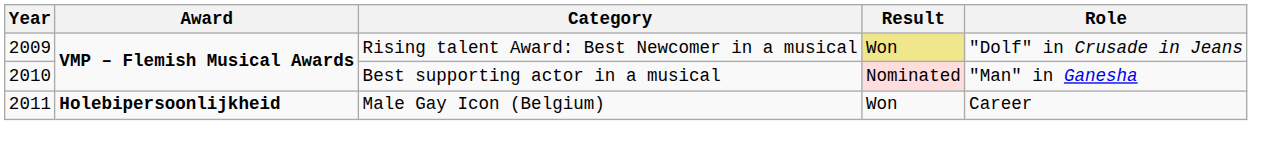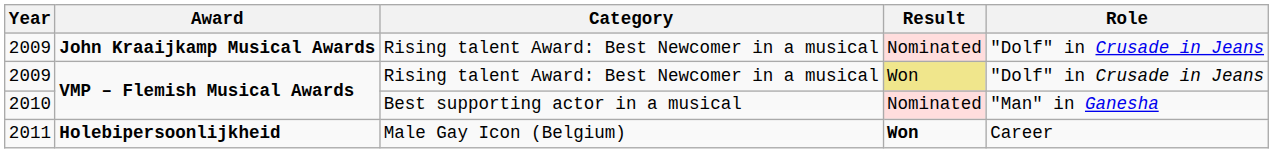+ row: 2009 | John Kraaijkamp Musical Awards | Rising talent Award: Best Newcomer in a musical | Nominated | "Dolf" in Crusade in Jeans
2011 | Result: normal -> bold
